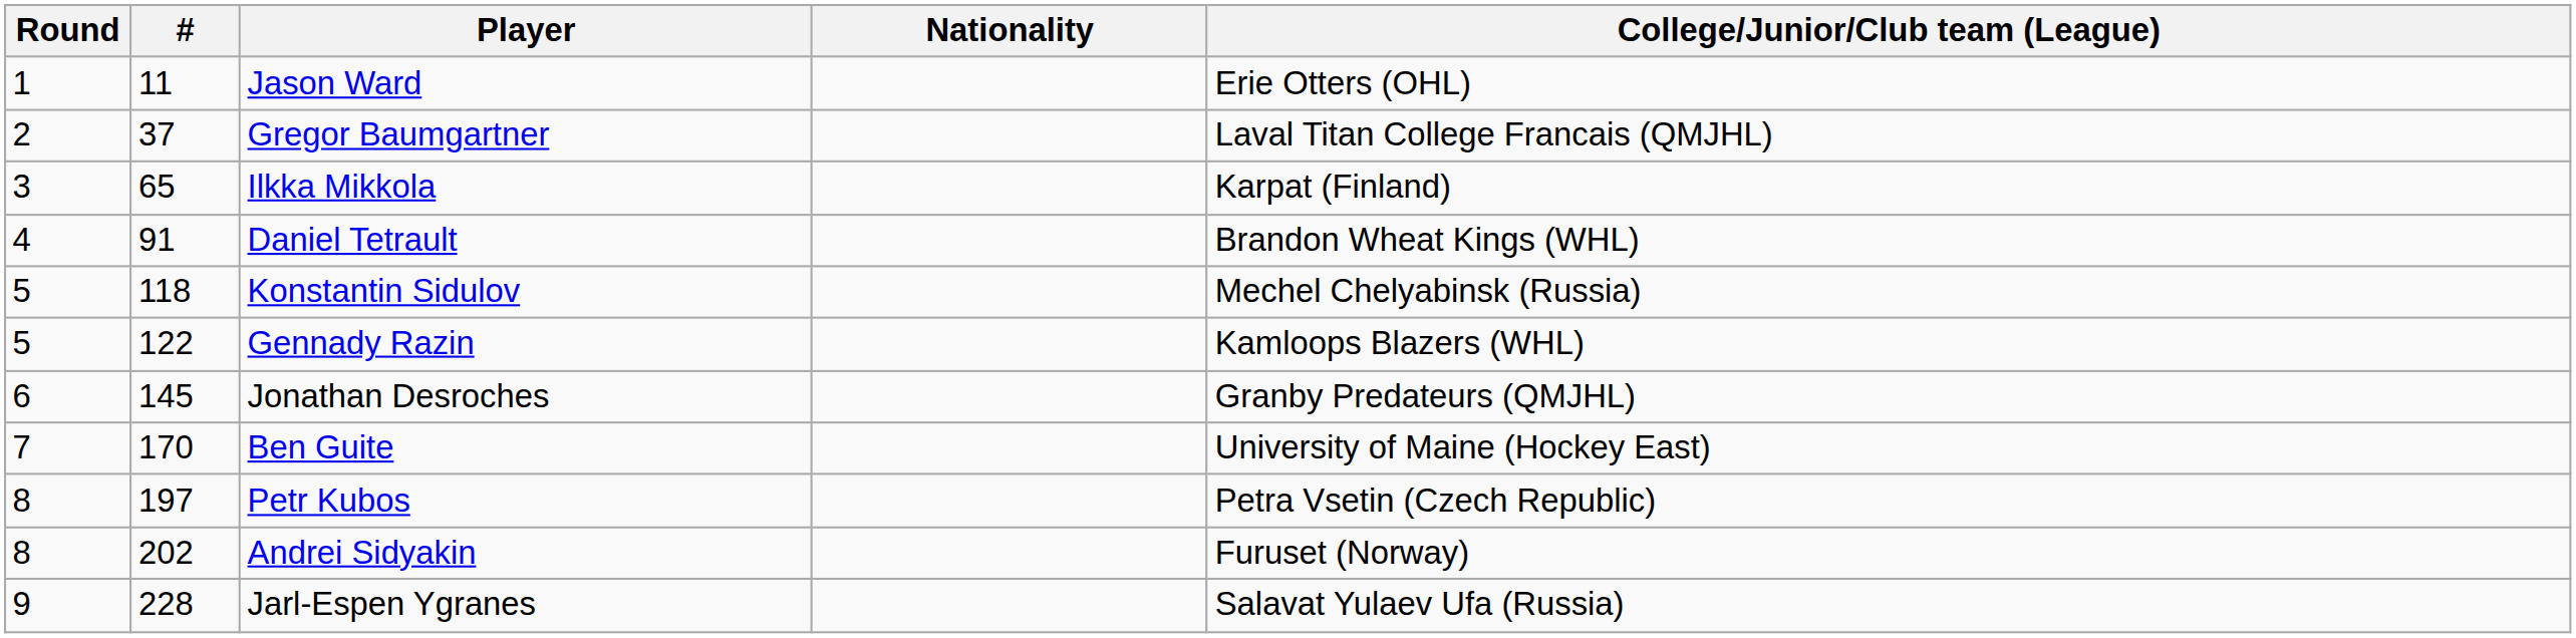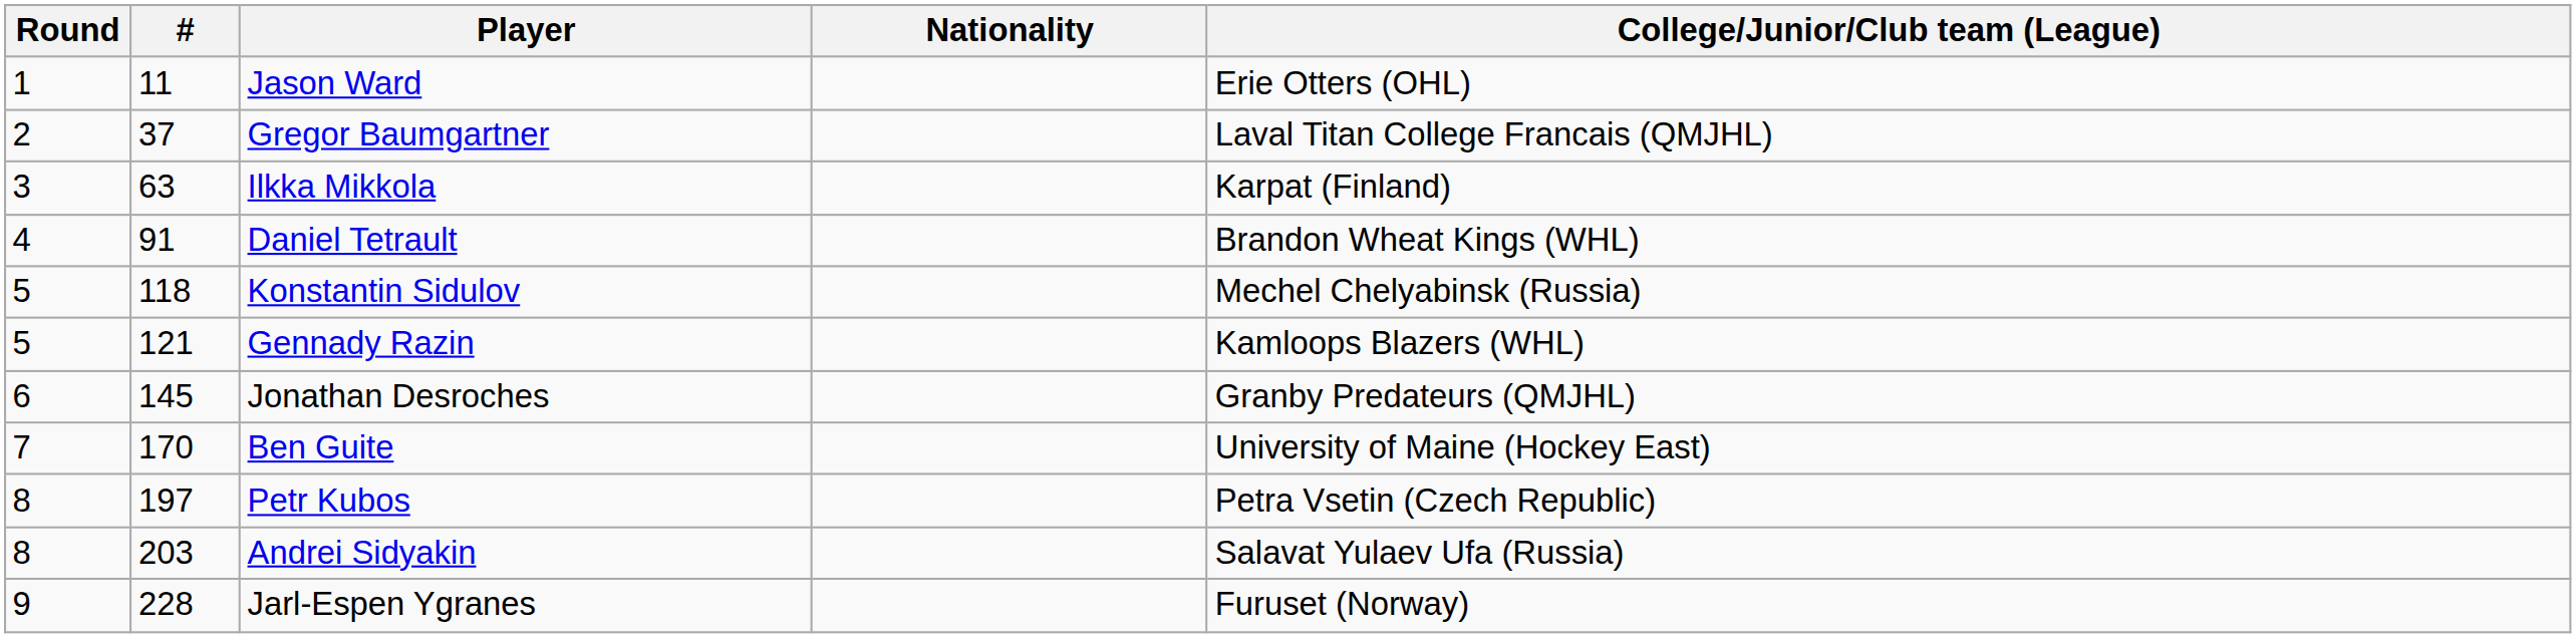Ilkka Mikkola | #: 65 -> 63
Gennady Razin | #: 122 -> 121
Andrei Sidyakin | #: 202 -> 203
Andrei Sidyakin | College/Junior/Club team (League): Furuset (Norway) -> Salavat Yulaev Ufa (Russia)
Jarl-Espen Ygranes | College/Junior/Club team (League): Salavat Yulaev Ufa (Russia) -> Furuset (Norway)
